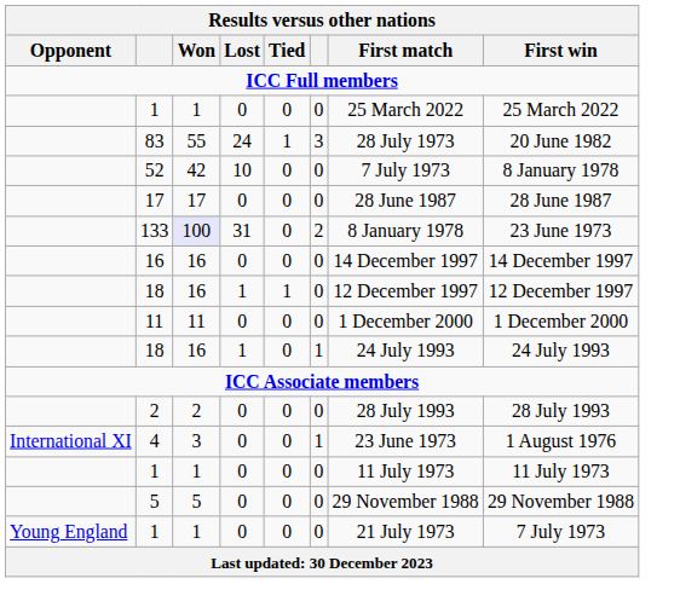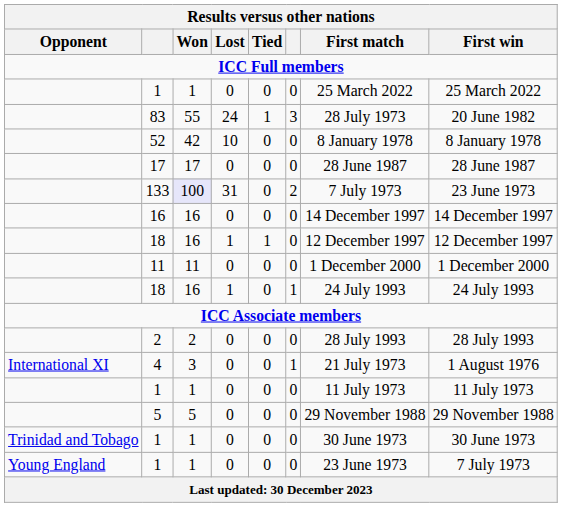52 | First match: 7 July 1973 -> 8 January 1978
133 | First match: 8 January 1978 -> 7 July 1973
4 | First match: 23 June 1973 -> 21 July 1973
+ row: Trinidad and Tobago | 1 | 1 | 0 | 0 | 0 | 30 June 1973 | 30 June 1973
Young England / 1 | First match: 21 July 1973 -> 23 June 1973
